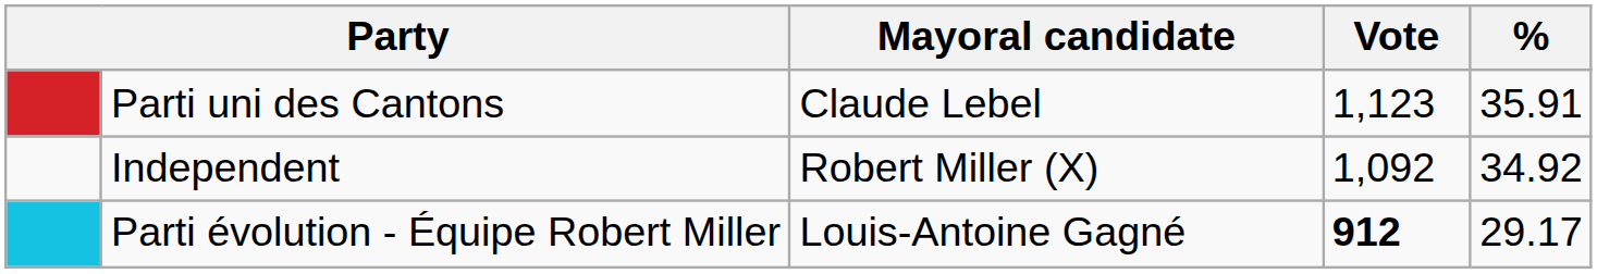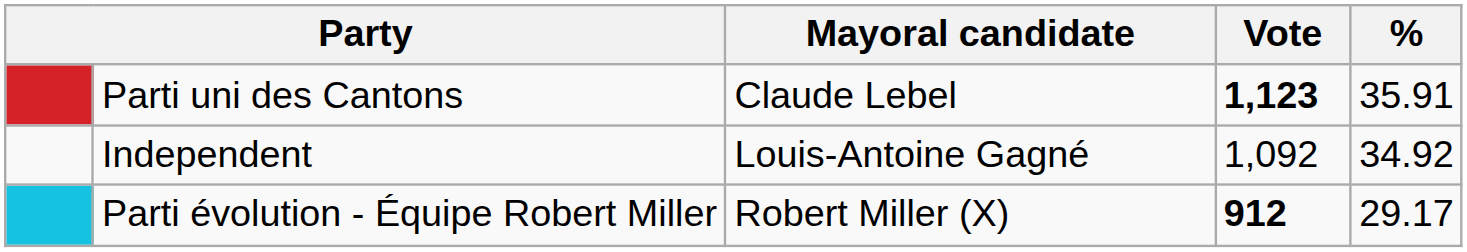Parti uni des Cantons | Vote: normal -> bold
Independent | Mayoral candidate: Robert Miller (X) -> Louis-Antoine Gagné
Parti évolution - Équipe Robert Miller | Mayoral candidate: Louis-Antoine Gagné -> Robert Miller (X)
